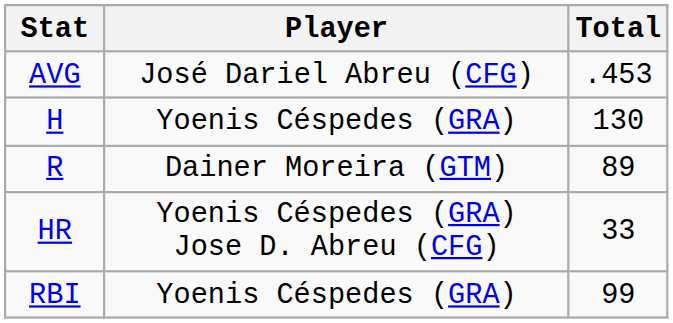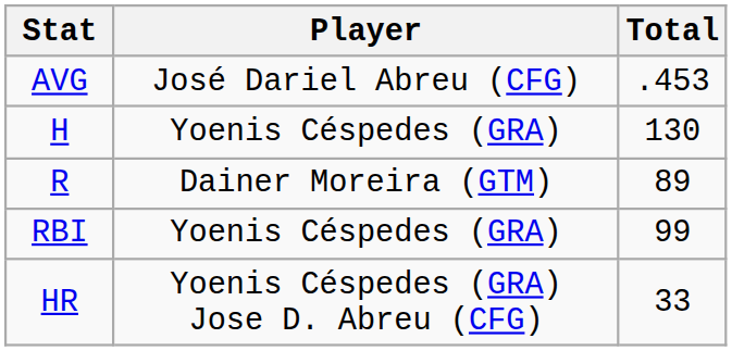rows swapped: HR <-> RBI
